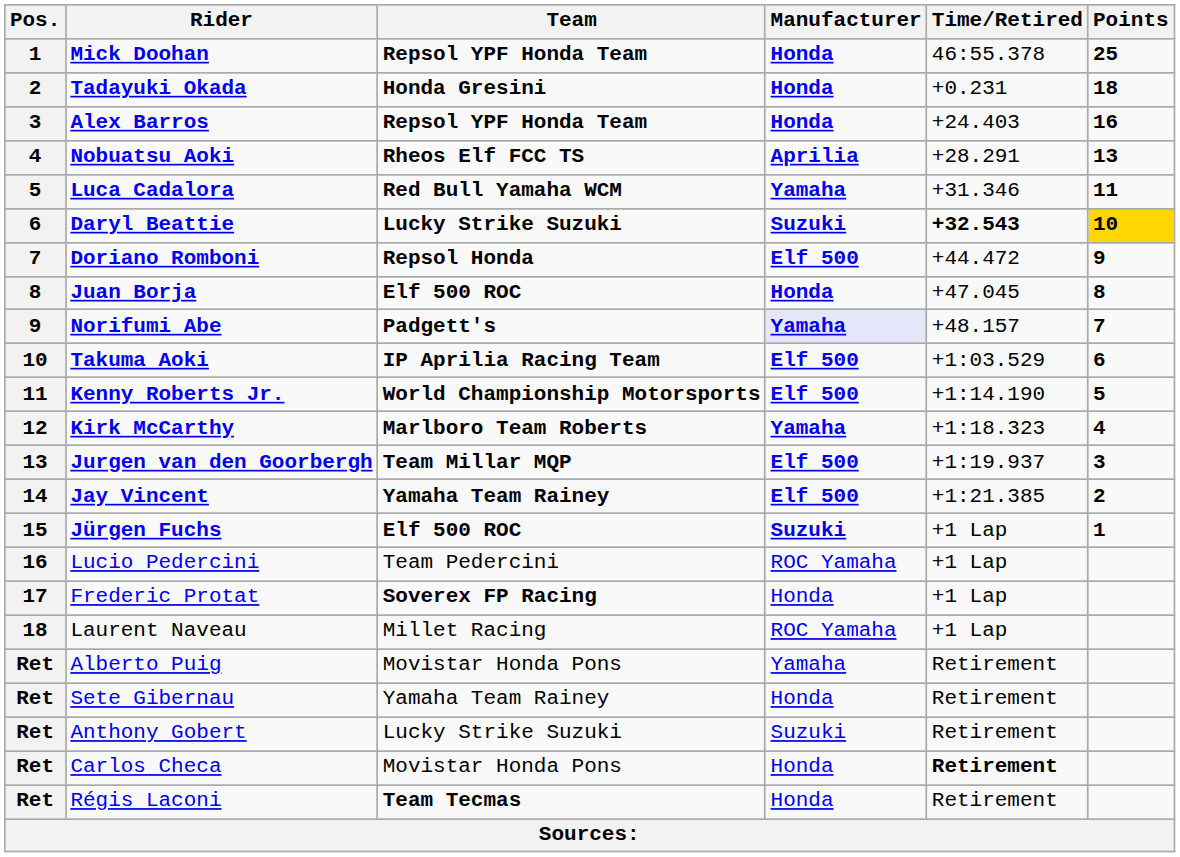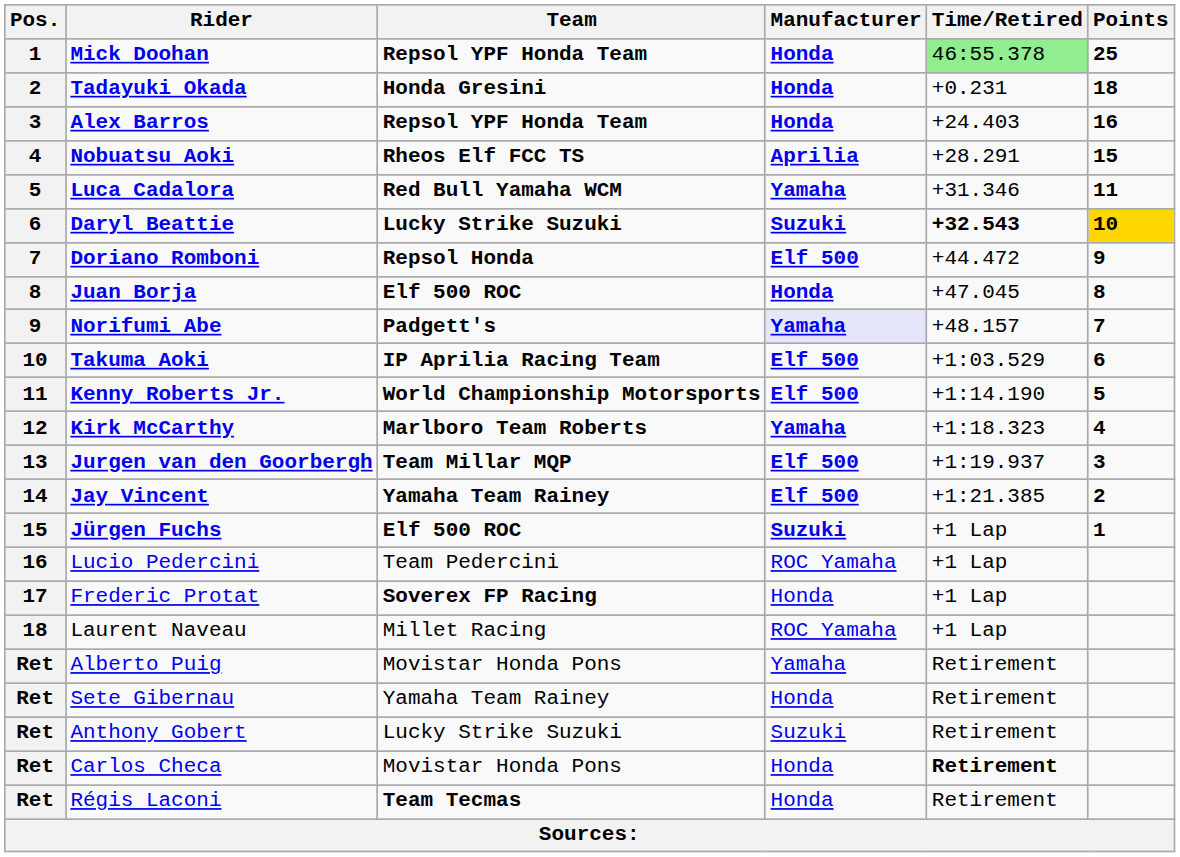Mick Doohan | Time/Retired: no background -> lightgreen background
Nobuatsu Aoki | Points: 13 -> 15
